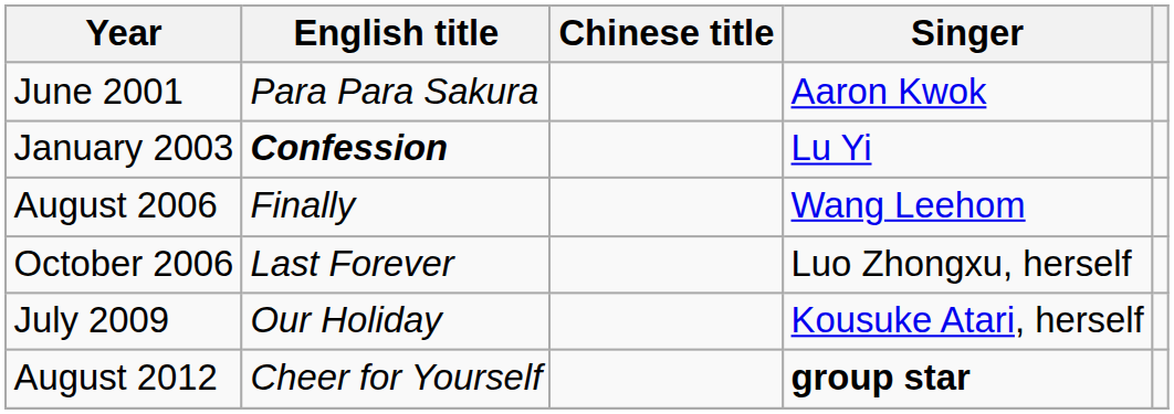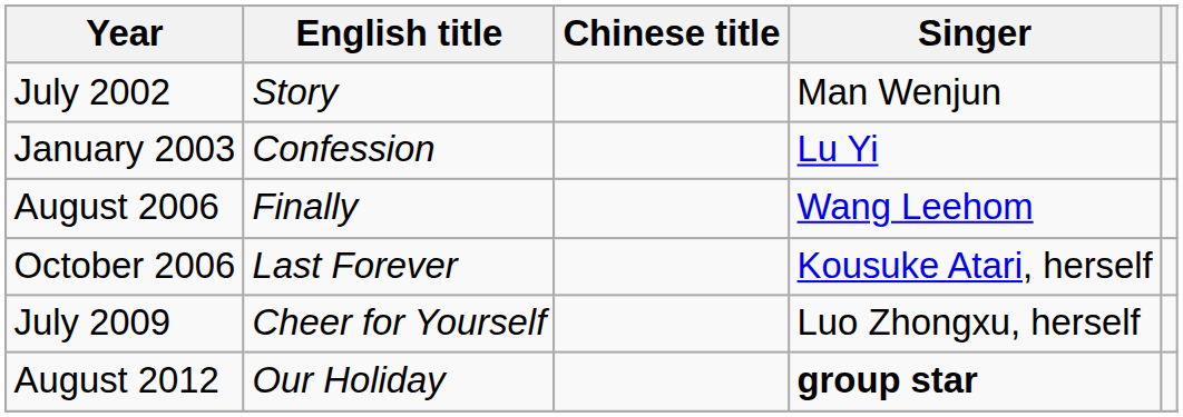- row: June 2001 | Para Para Sakura | Aaron Kwok
+ row: July 2002 | Story | Man Wenjun
January 2003 | English title: bold -> normal
October 2006 | Singer: Luo Zhongxu, herself -> Kousuke Atari, herself
July 2009 | English title: Our Holiday -> Cheer for Yourself
July 2009 | Singer: Kousuke Atari, herself -> Luo Zhongxu, herself
August 2012 | English title: Cheer for Yourself -> Our Holiday
